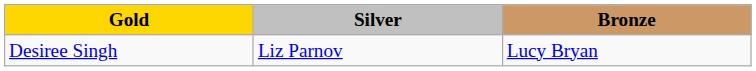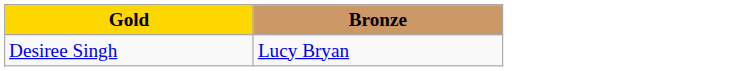- column: Silver | Liz Parnov
